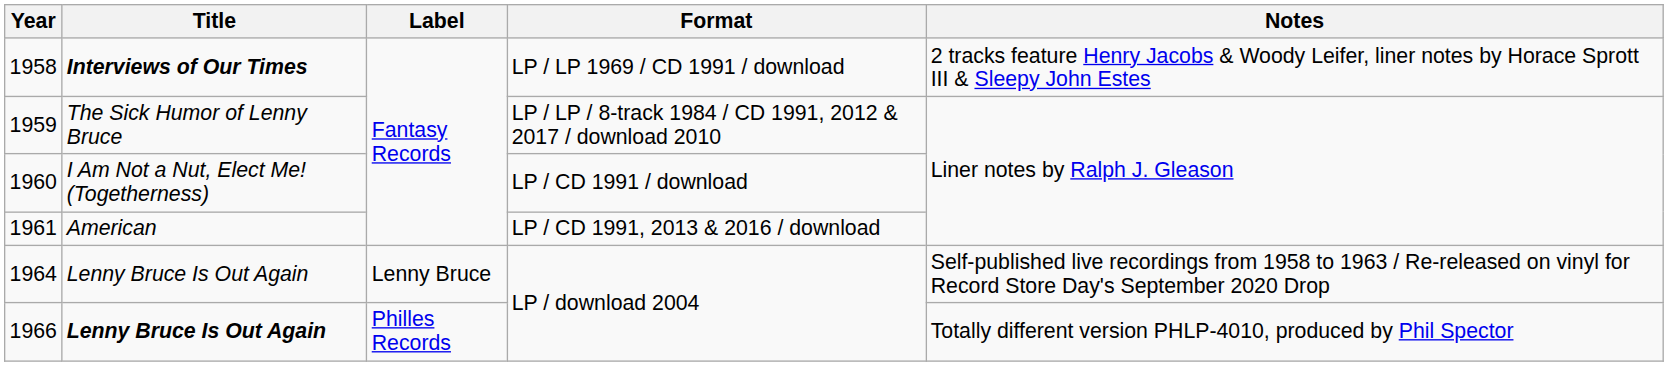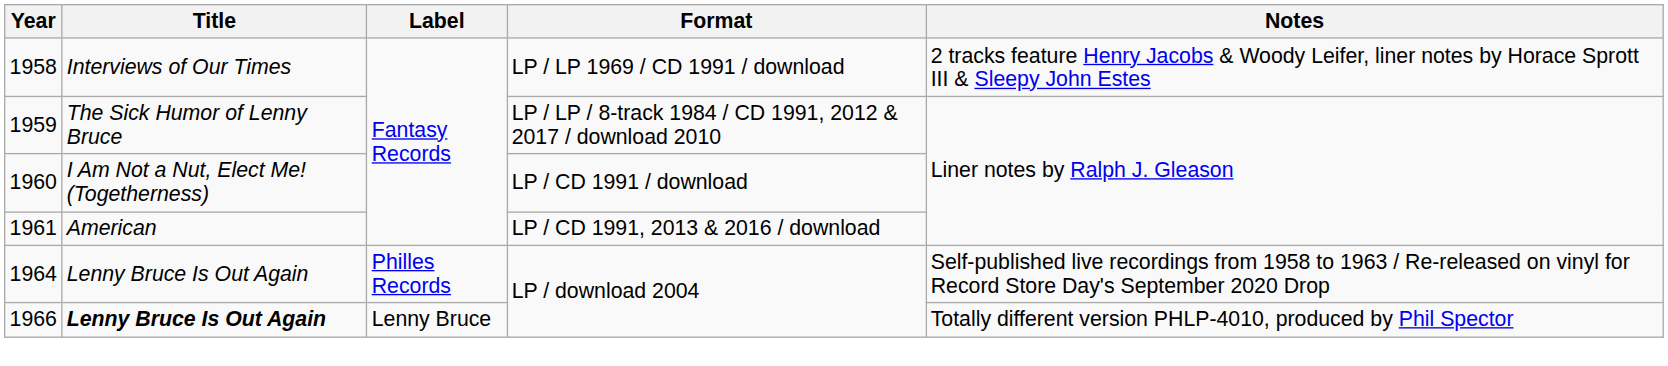1958 | Title: bold -> normal
1964 | Label: Lenny Bruce -> Philles Records
1966 | Label: Philles Records -> Lenny Bruce
